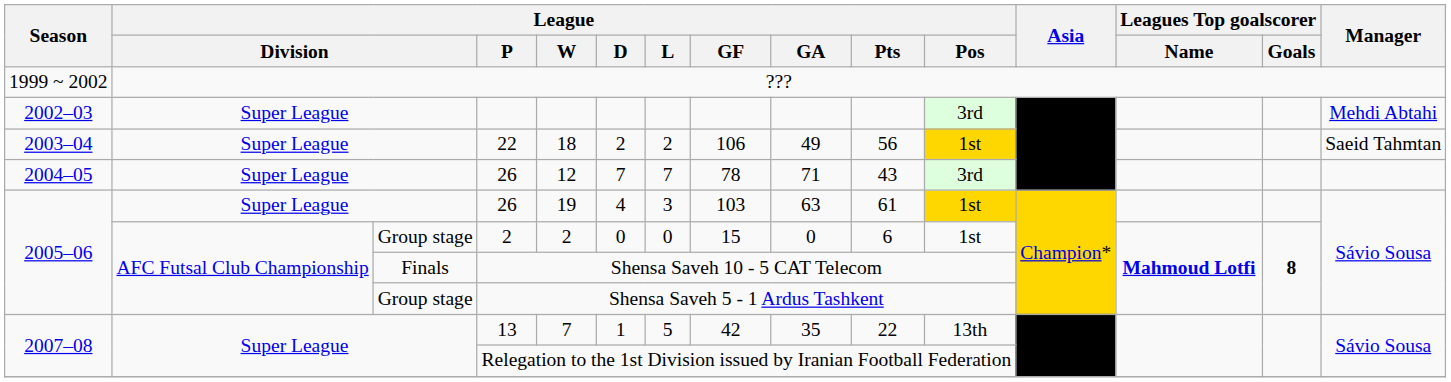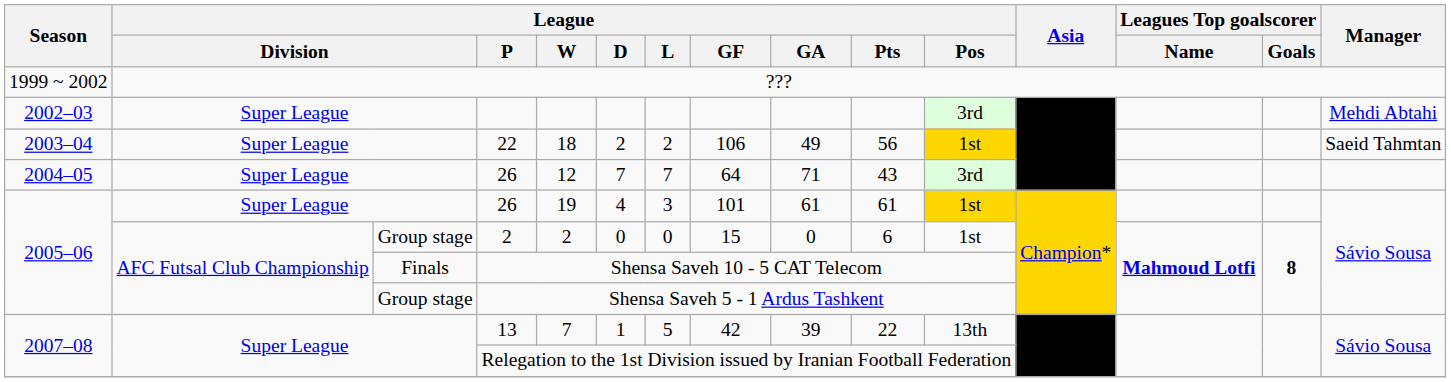2004–05 / 26 | League / GF: 78 -> 64
2005–06 / 26 | League / GF: 103 -> 101
2005–06 / 26 | League / GA: 63 -> 61
13 | League / GA: 35 -> 39
